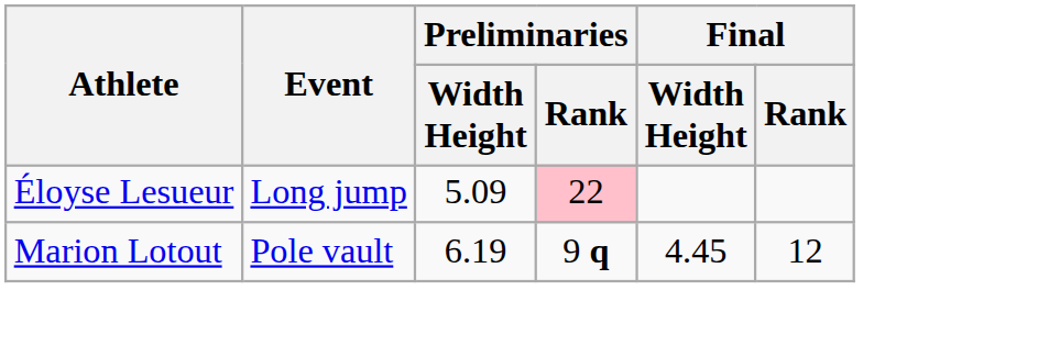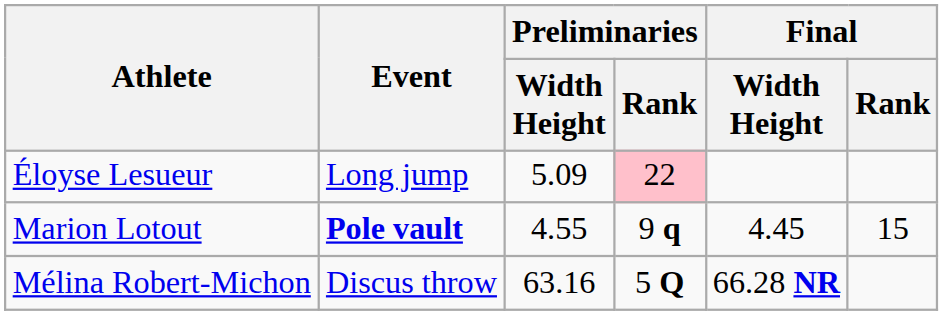Marion Lotout | Event: normal -> bold
Marion Lotout | Preliminaries / Width Height: 6.19 -> 4.55
Marion Lotout | Final / Rank: 12 -> 15
+ row: Mélina Robert-Michon | Discus throw | 63.16 | 5 Q | 66.28 NR
